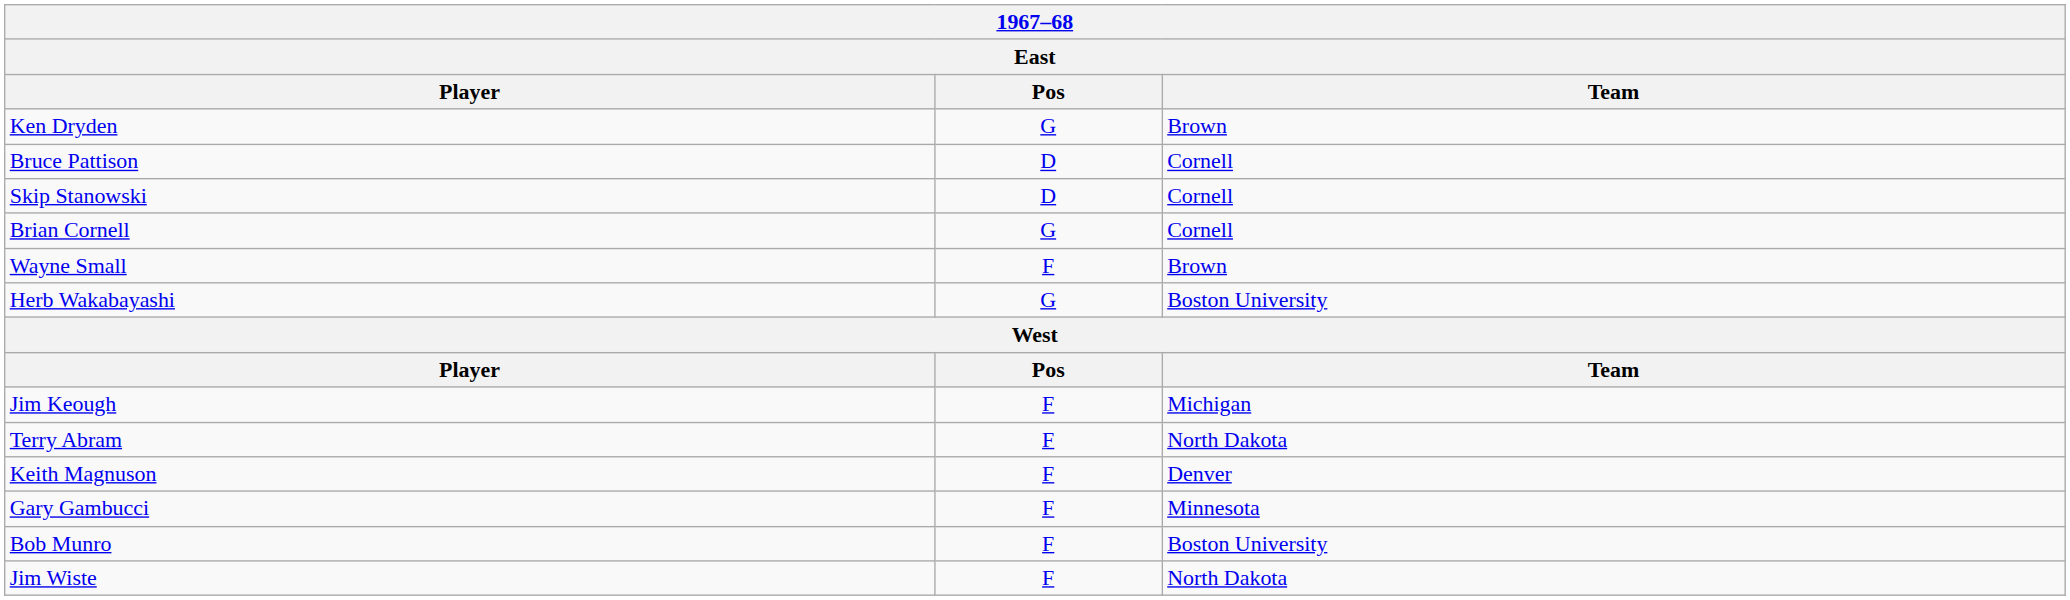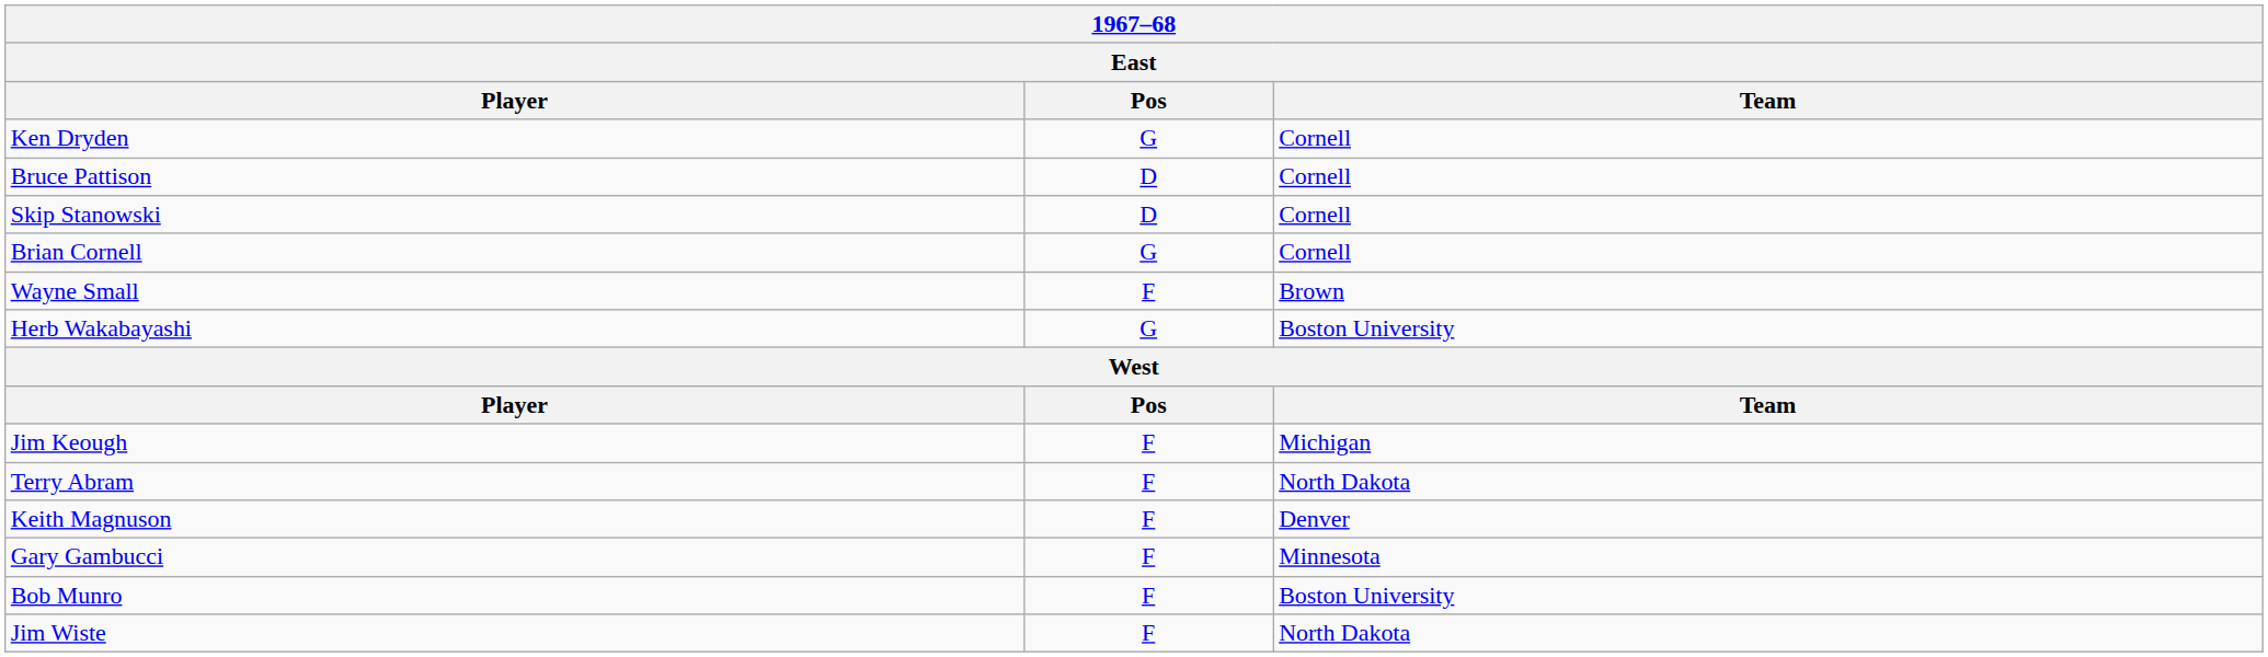Ken Dryden | Team: Brown -> Cornell
